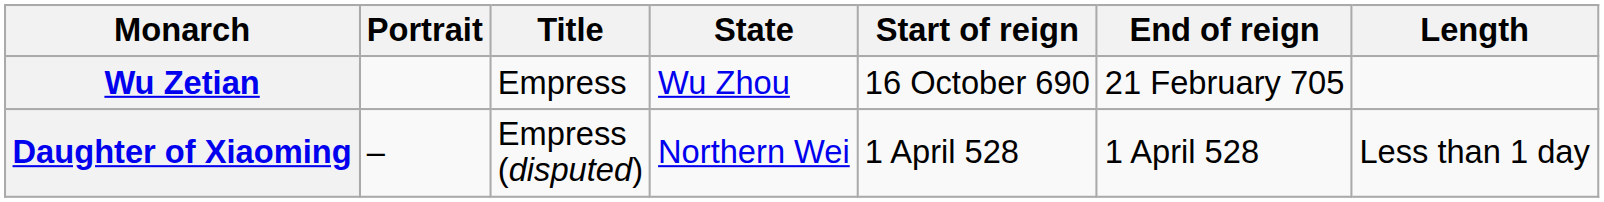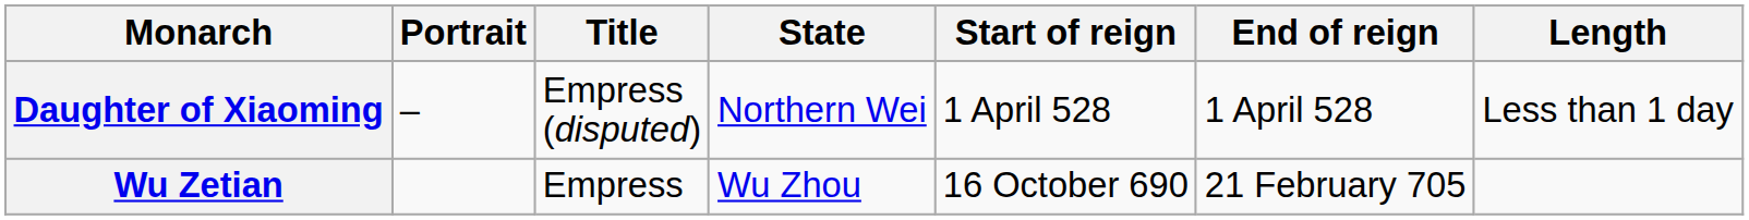rows swapped: Daughter of Xiaoming <-> Wu Zetian
